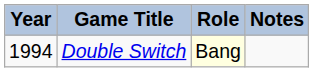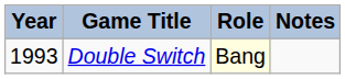Double Switch | Year: 1994 -> 1993
